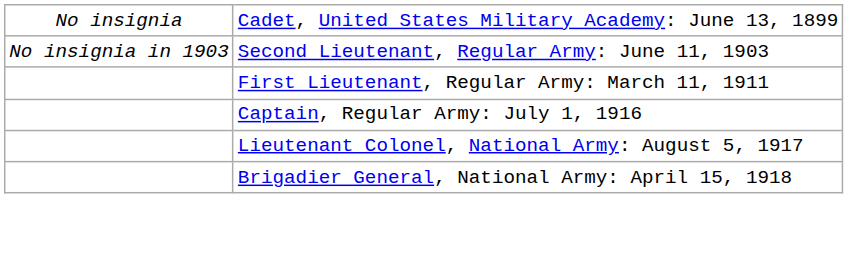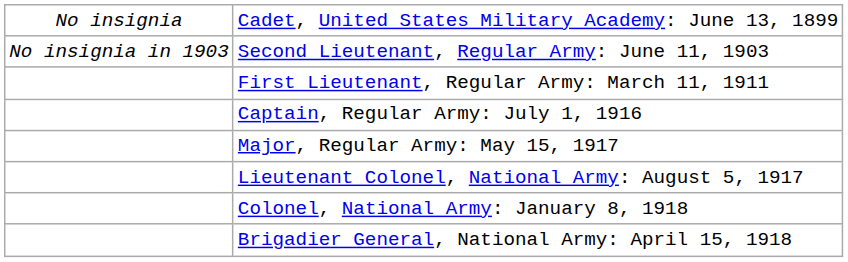+ row: Major, Regular Army: May 15, 1917
+ row: Colonel, National Army: January 8, 1918
